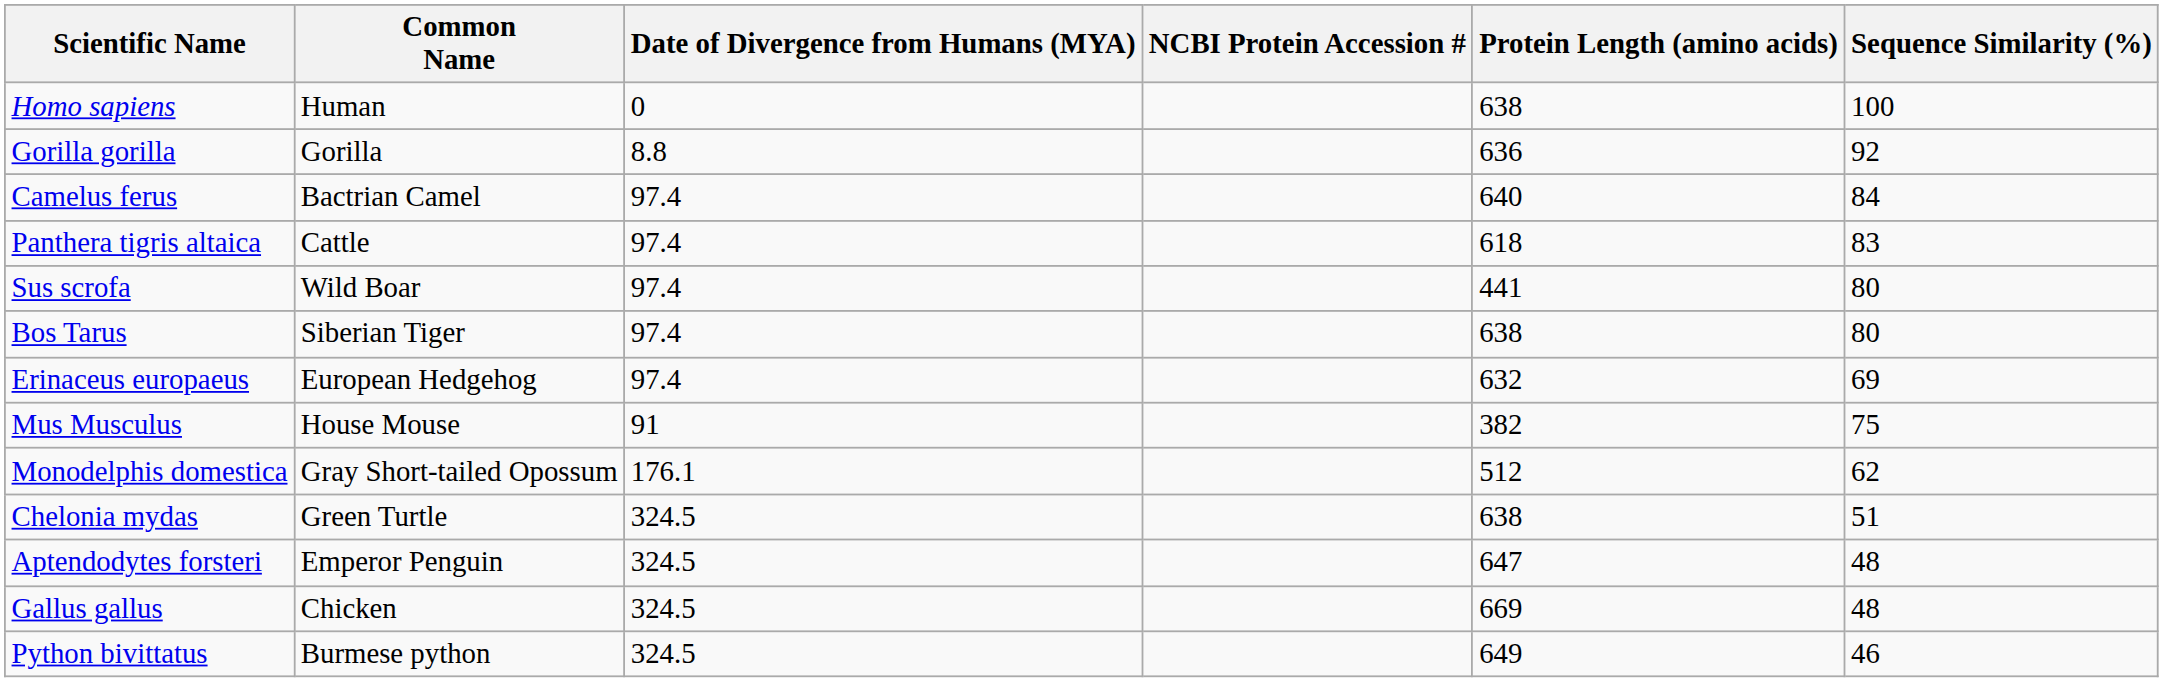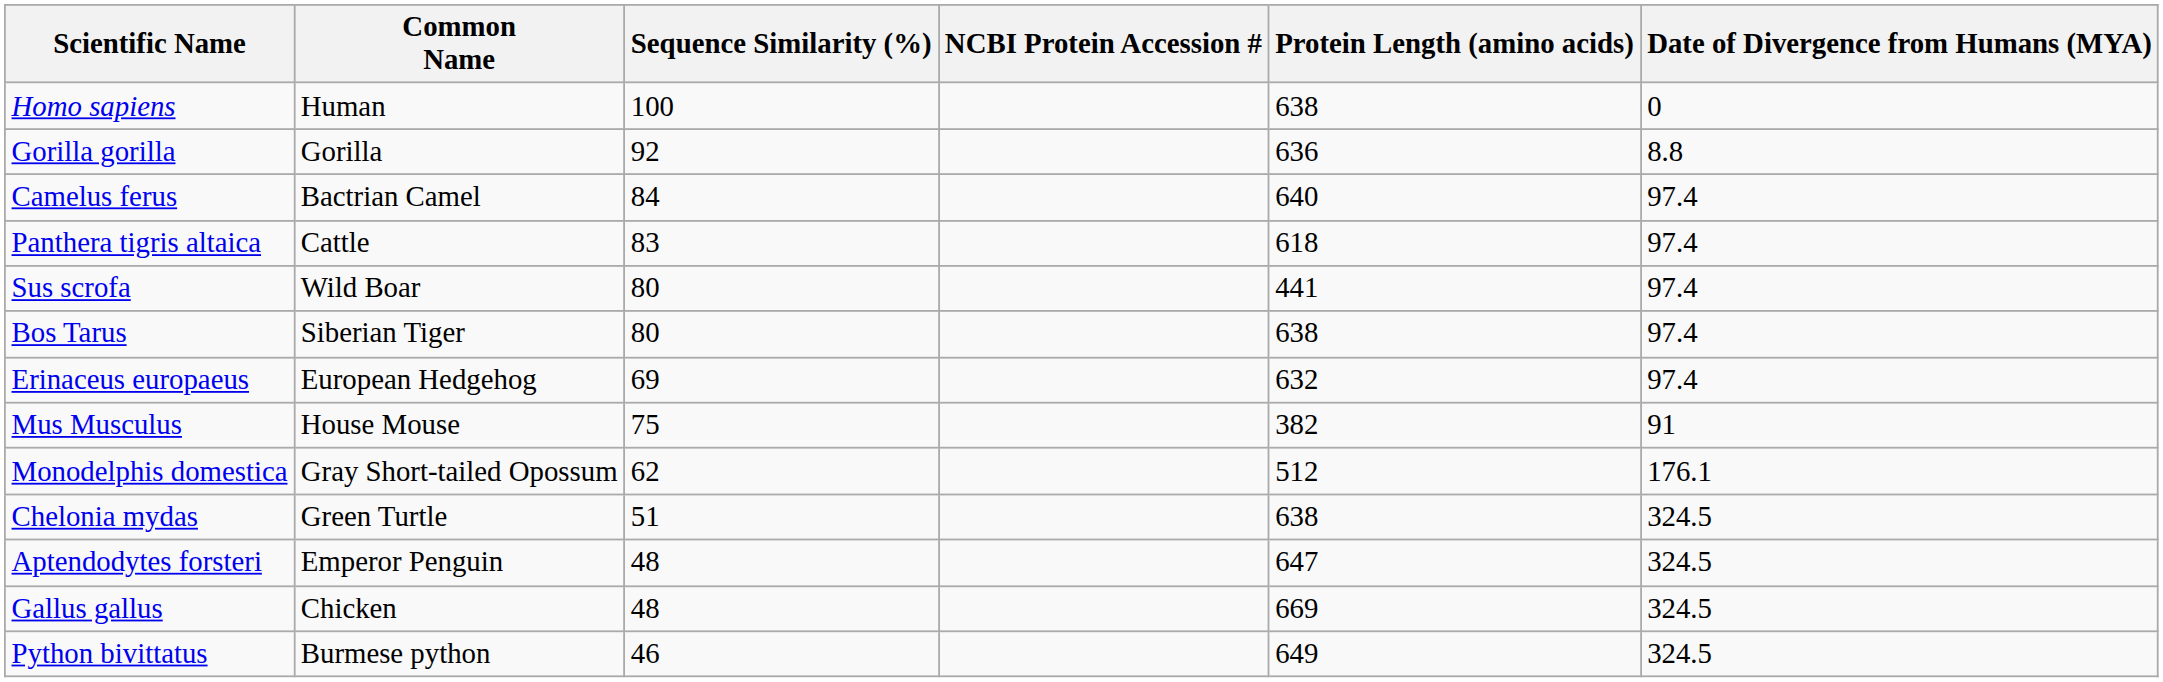columns swapped: Date of Divergence from Humans (MYA) <-> Sequence Similarity (%)
